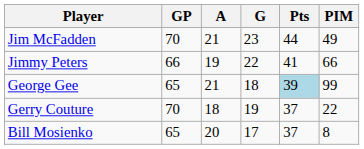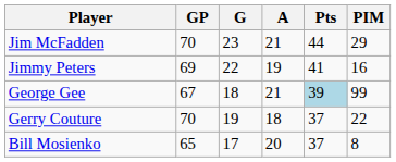columns swapped: G <-> A
Jim McFadden | PIM: 49 -> 29
Jimmy Peters | GP: 66 -> 69
Jimmy Peters | PIM: 66 -> 16
George Gee | GP: 65 -> 67
